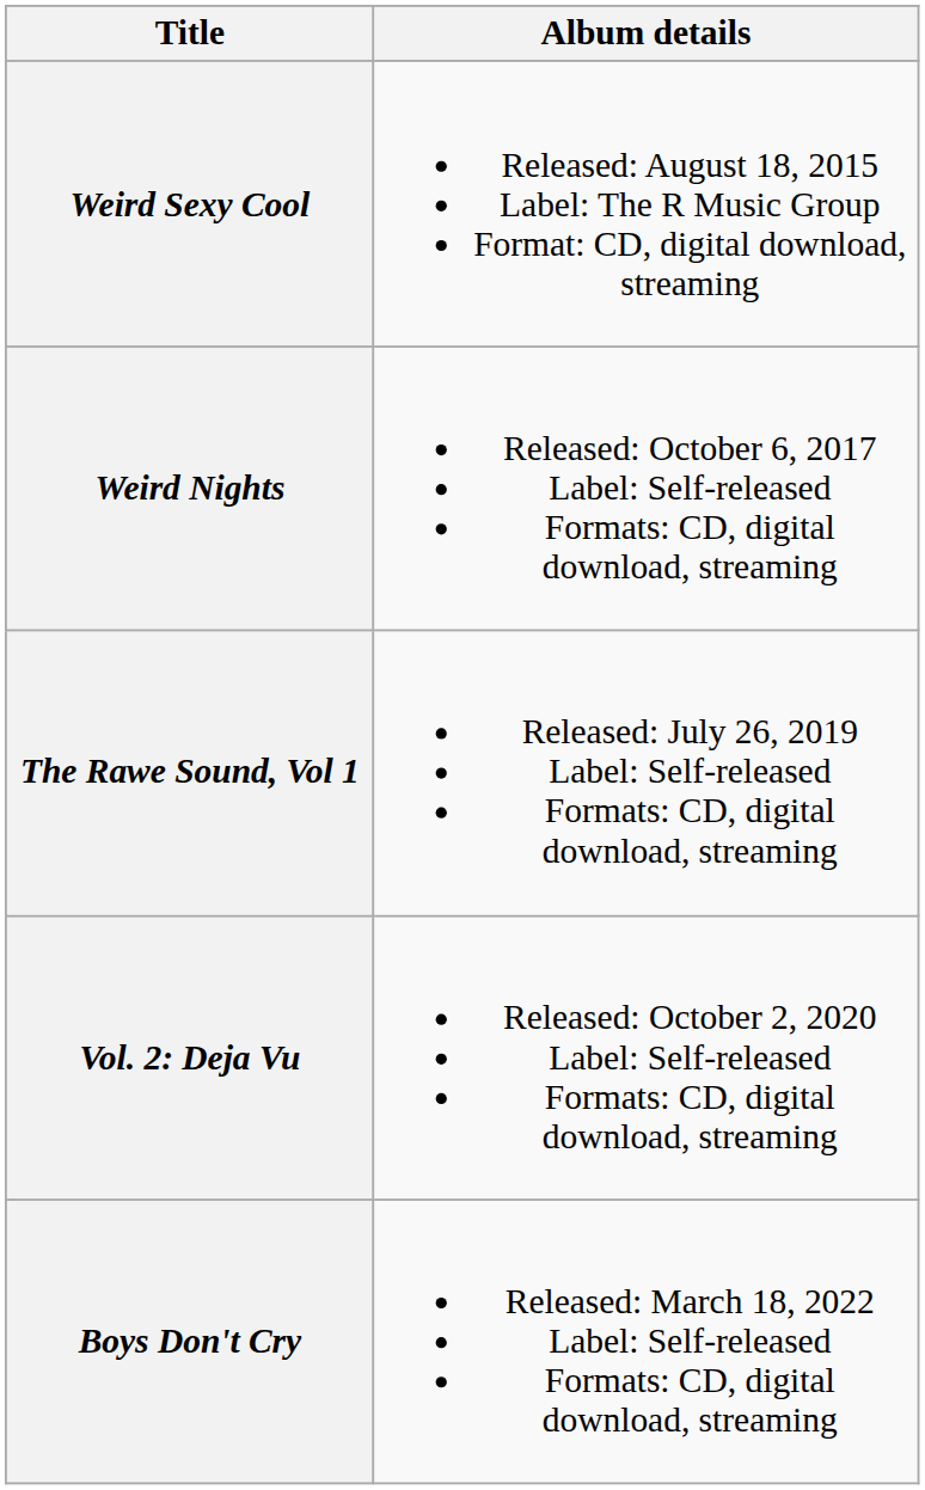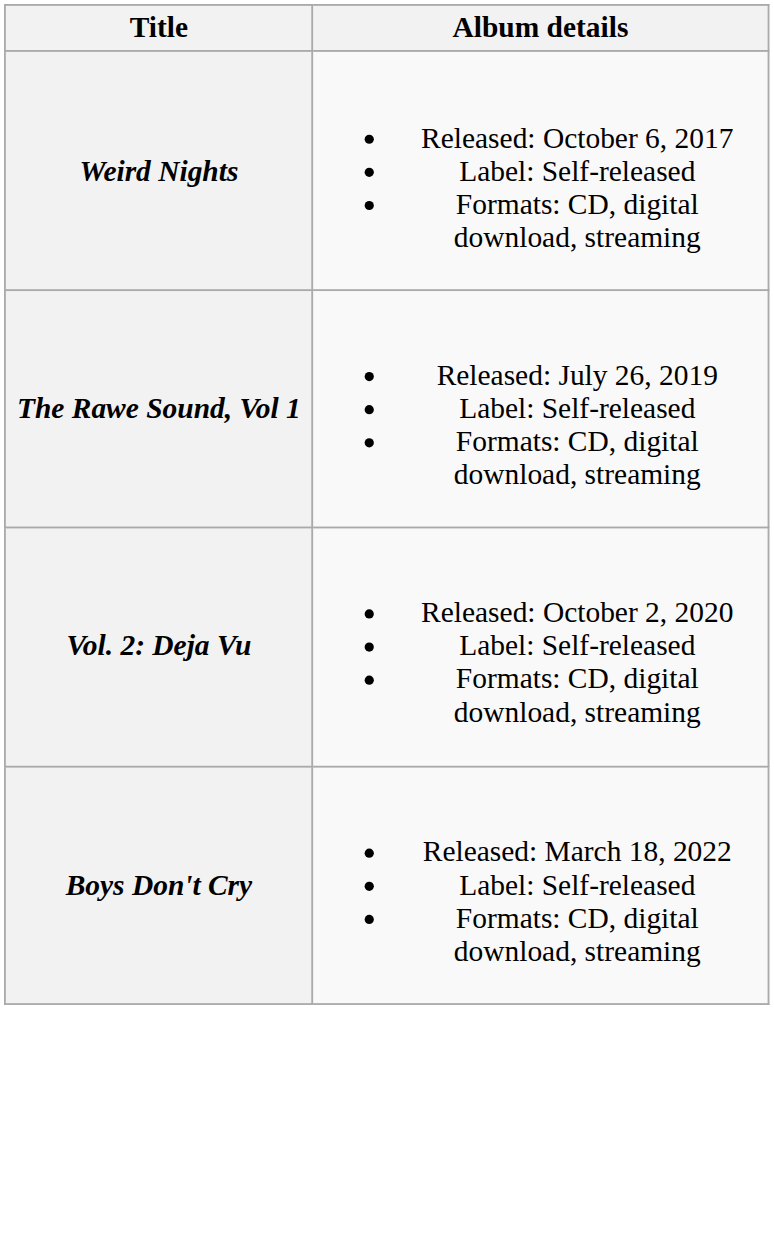- row: Weird Sexy Cool | Released: August 18, 2015 Label: The R Music Group Format: CD, digital download, streaming
